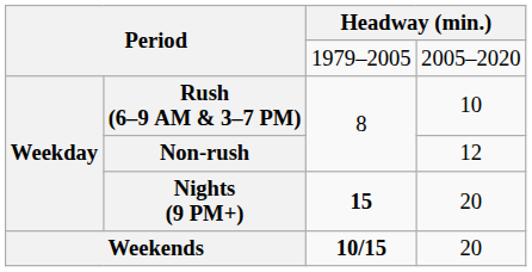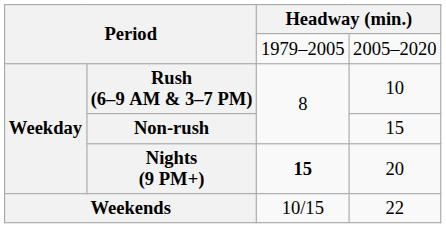Non-rush | column 4: 12 -> 15
Weekends | column 3: bold -> normal
Weekends | column 4: 20 -> 22
